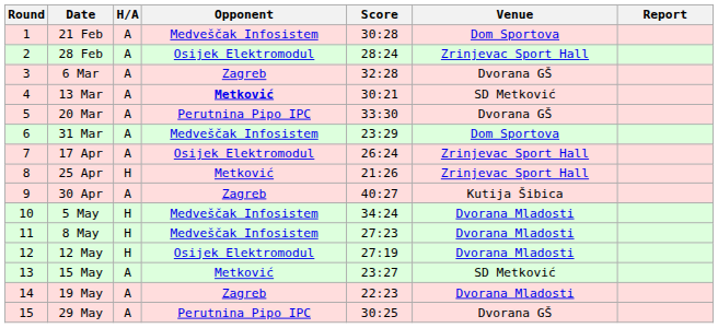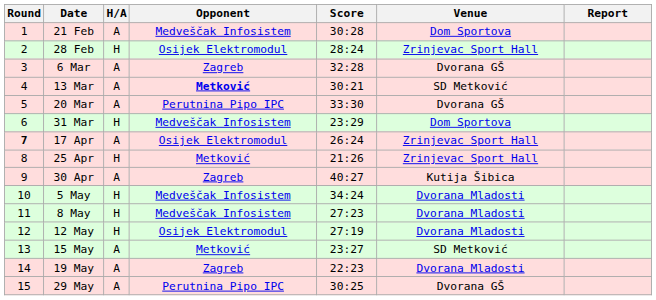28 Feb | H/A: A -> H
31 Mar | H/A: A -> H
17 Apr | Round: normal -> bold
